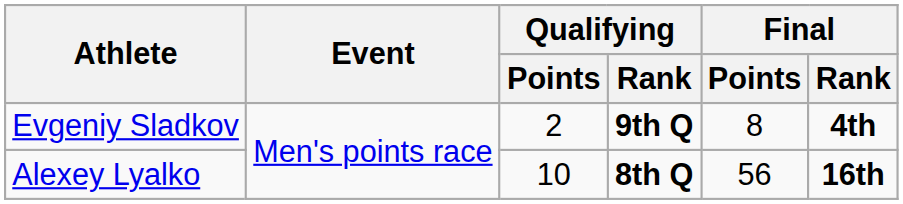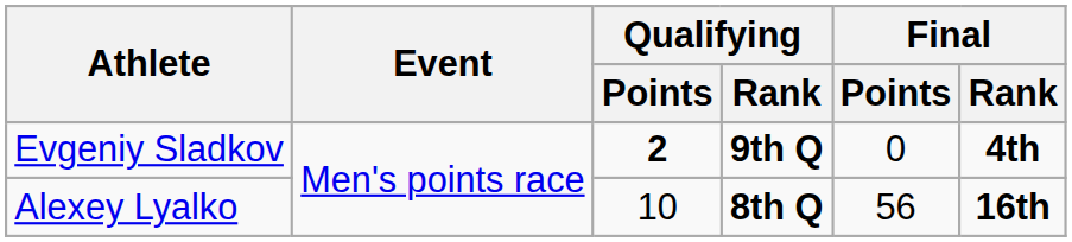Evgeniy Sladkov | Qualifying / Points: normal -> bold
Evgeniy Sladkov | Final / Points: 8 -> 0
